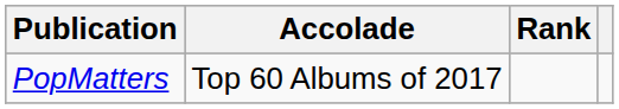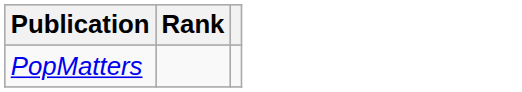- column: Accolade | Top 60 Albums of 2017
